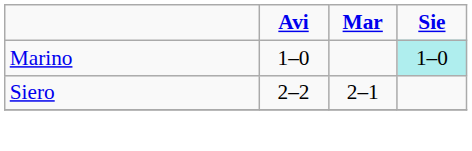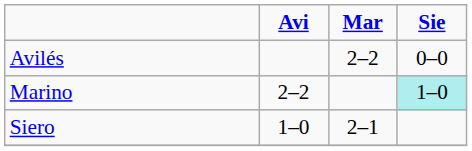+ row: Avilés | 2–2 | 0–0
Marino | Avi: 1–0 -> 2–2
Siero | Avi: 2–2 -> 1–0
